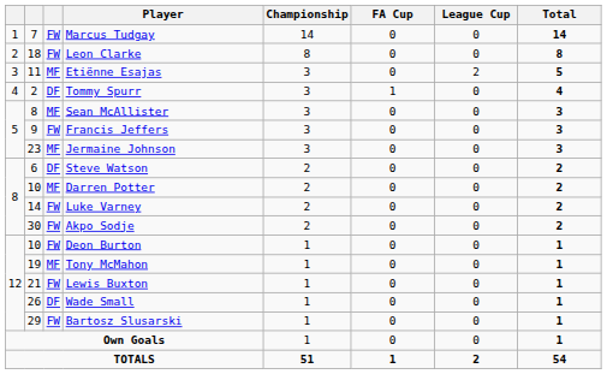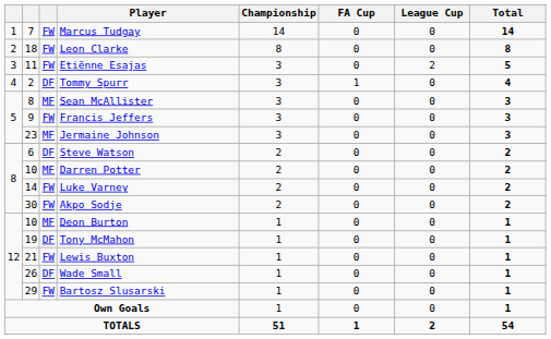Etiënne Esajas | column 3: MF -> FW
Deon Burton | column 3: FW -> MF
Tony McMahon | column 3: MF -> DF
